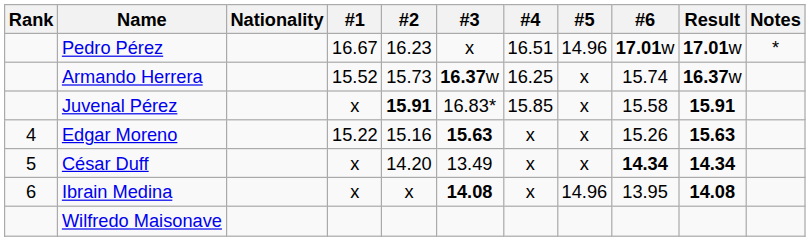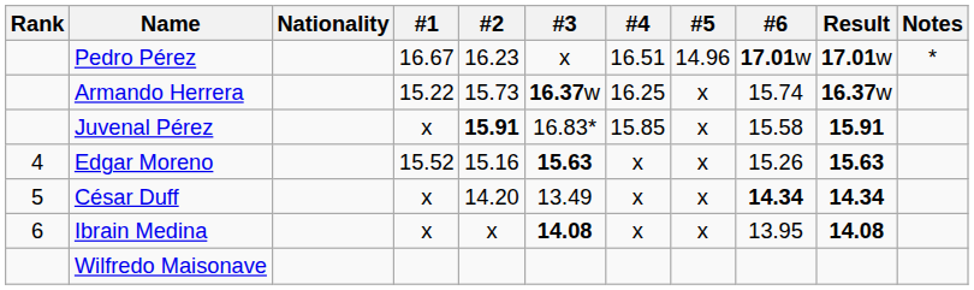Armando Herrera | #1: 15.52 -> 15.22
Edgar Moreno | #1: 15.22 -> 15.52
Ibrain Medina | #5: 14.96 -> x
